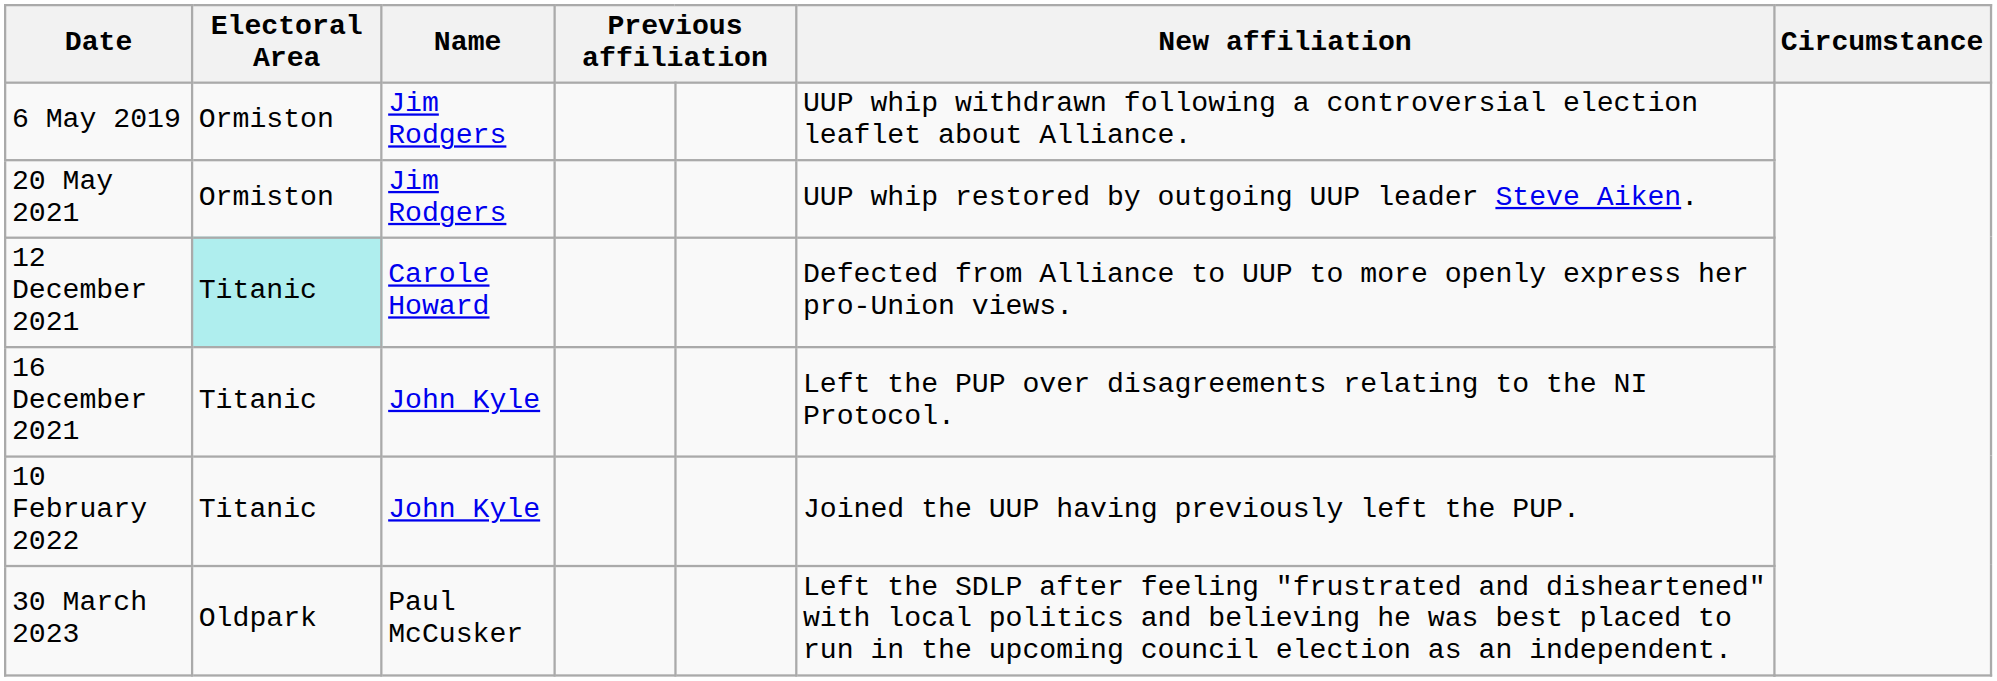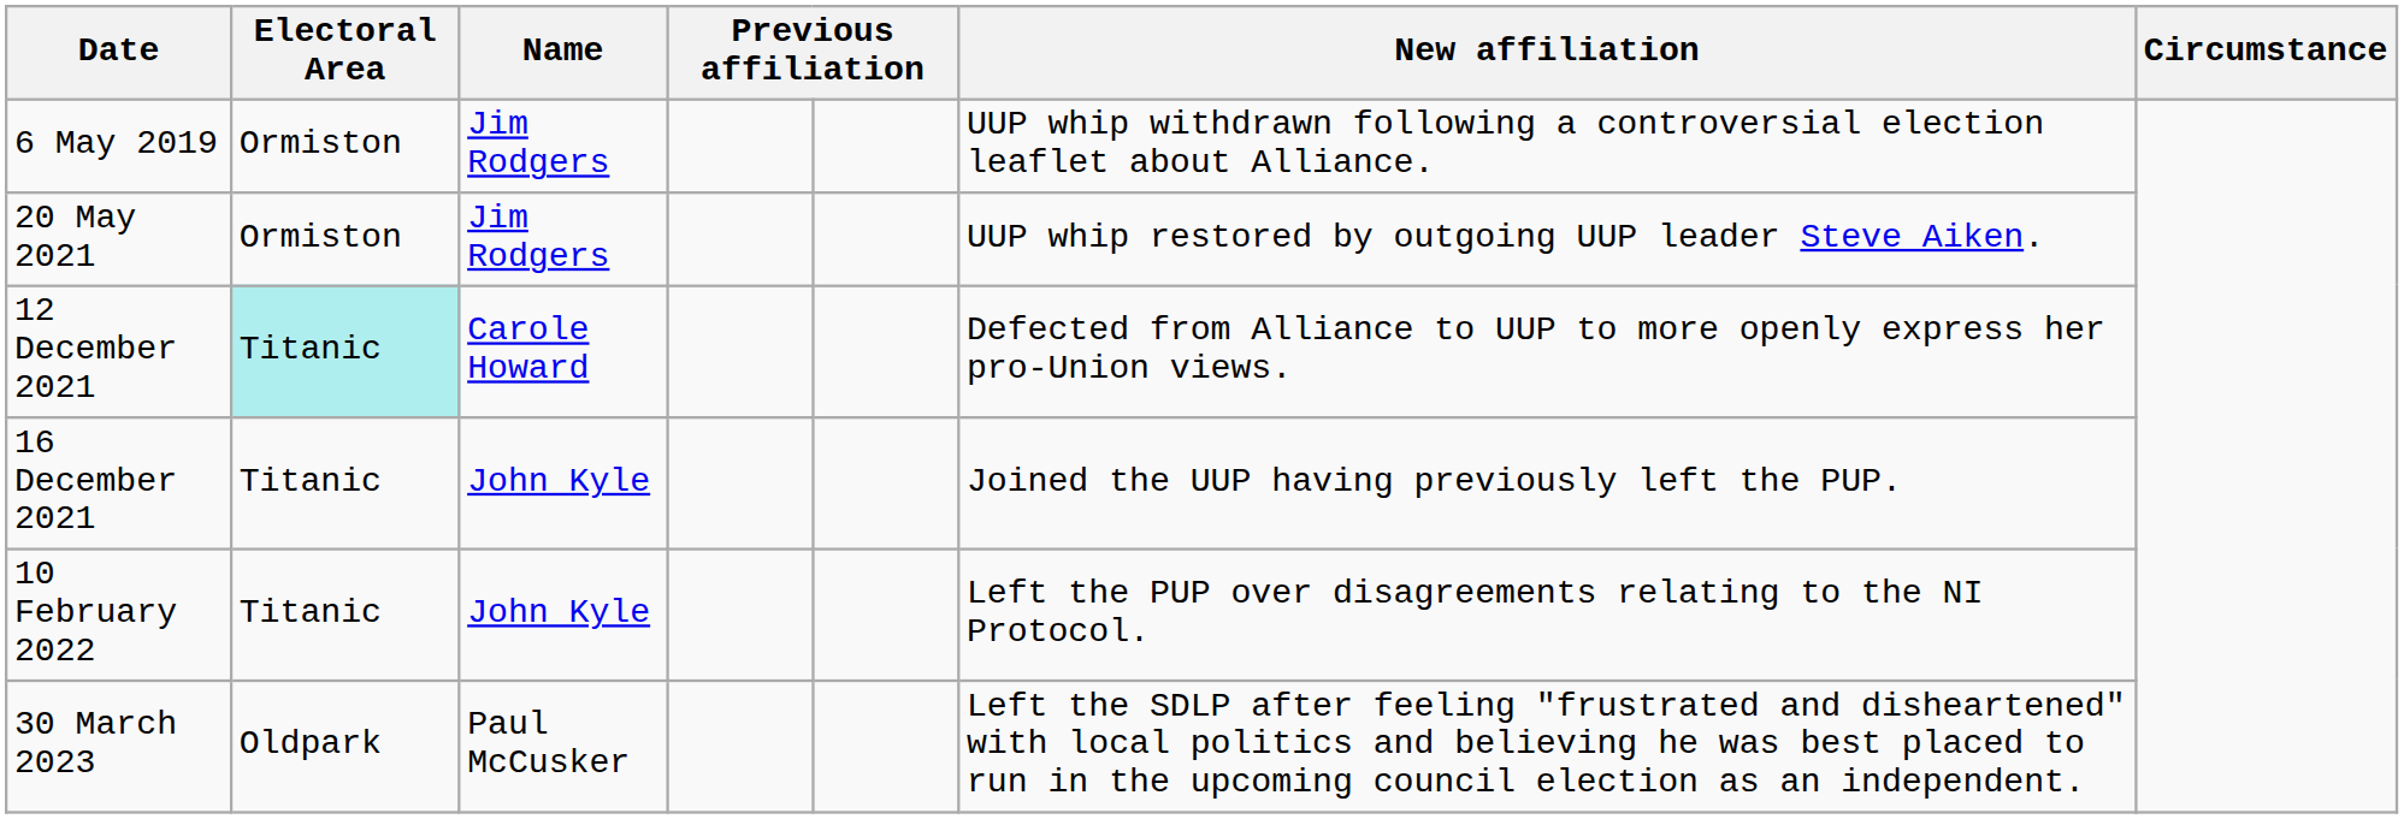16 December 2021 | column 6: Left the PUP over disagreements relating to the NI Protocol. -> Joined the UUP having previously left the PUP.
10 February 2022 | column 6: Joined the UUP having previously left the PUP. -> Left the PUP over disagreements relating to the NI Protocol.
